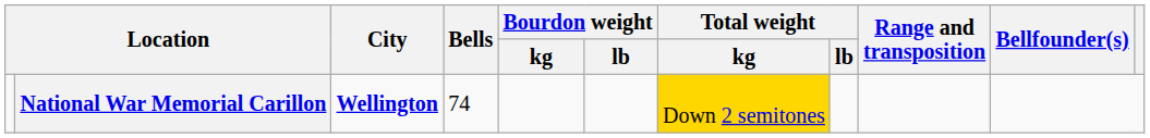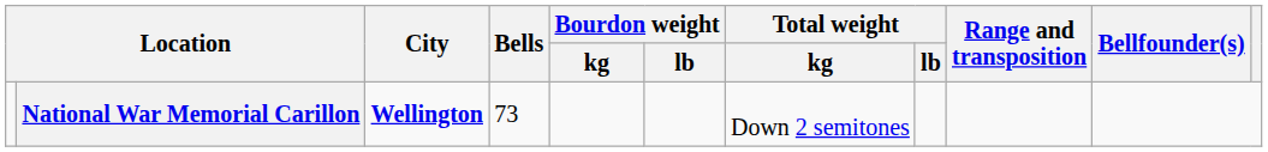National War Memorial Carillon | Bells: 74 -> 73
National War Memorial Carillon | Total weight / kg: gold background -> no background
